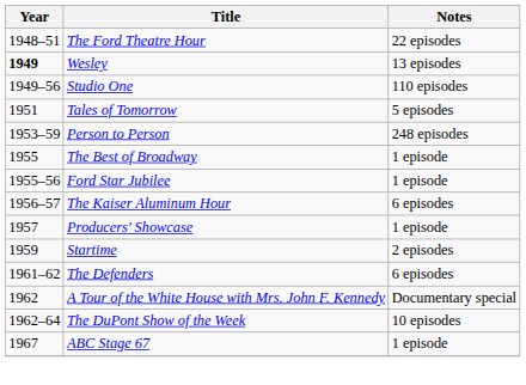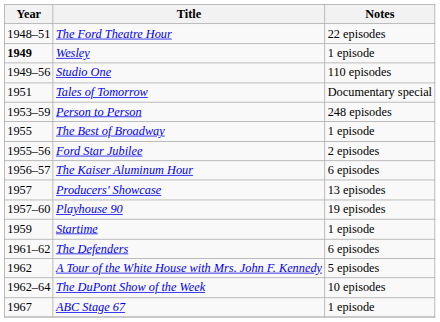Wesley | Notes: 13 episodes -> 1 episode
Tales of Tomorrow | Notes: 5 episodes -> Documentary special
Ford Star Jubilee | Notes: 1 episode -> 2 episodes
Producers' Showcase | Notes: 1 episode -> 13 episodes
+ row: 1957–60 | Playhouse 90 | 19 episodes
Startime | Notes: 2 episodes -> 1 episode
A Tour of the White House with Mrs. John F. Kennedy | Notes: Documentary special -> 5 episodes
